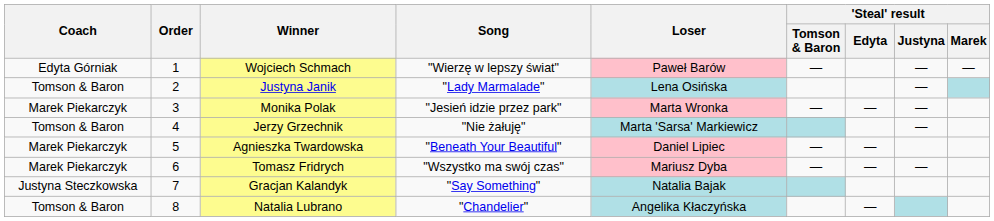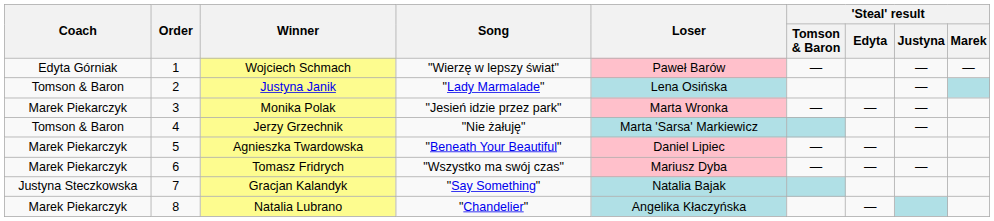Natalia Lubrano | Coach: Tomson & Baron -> Marek Piekarczyk
